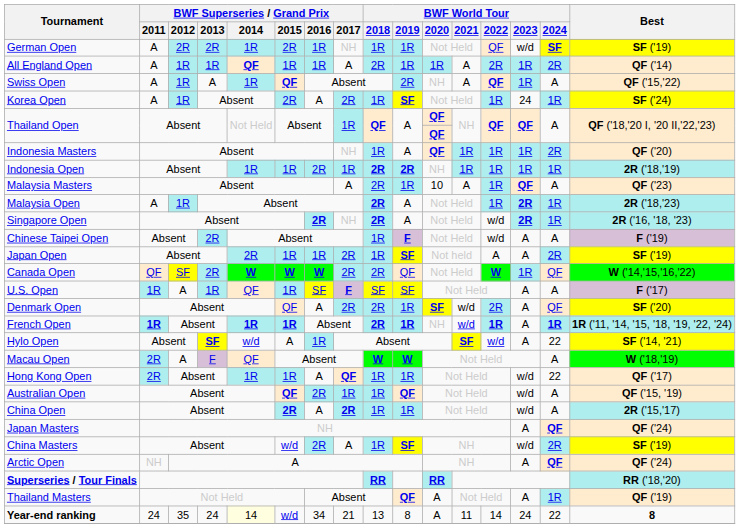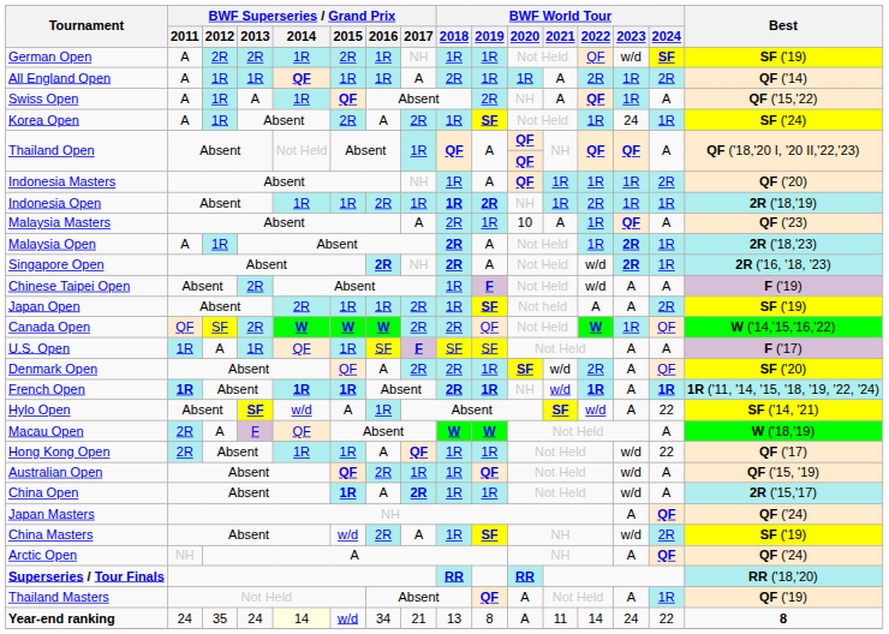Indonesia Open | BWF World Tour / 2018: 2R -> 1R
Indonesia Open | BWF World Tour / 2022: 1R -> 2R
China Open | BWF Superseries / Grand Prix / 2015: 2R -> 1R
